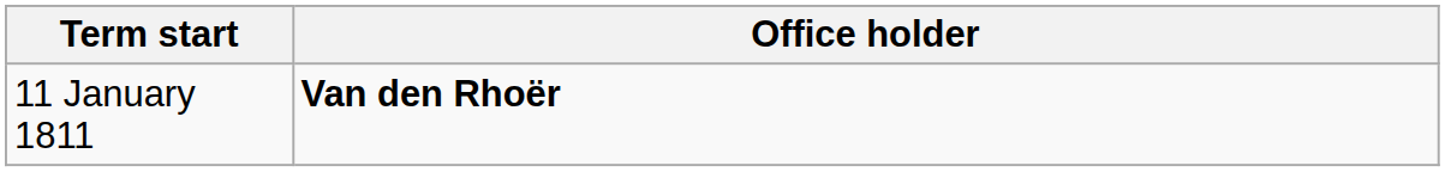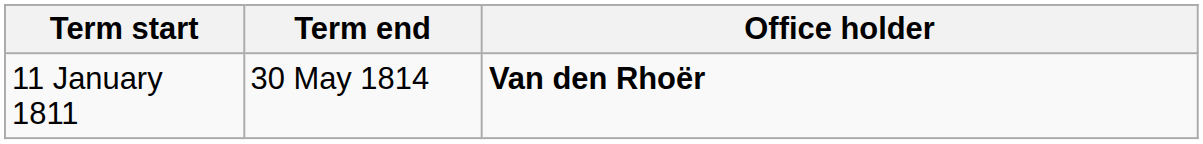+ column: Term end | 30 May 1814
